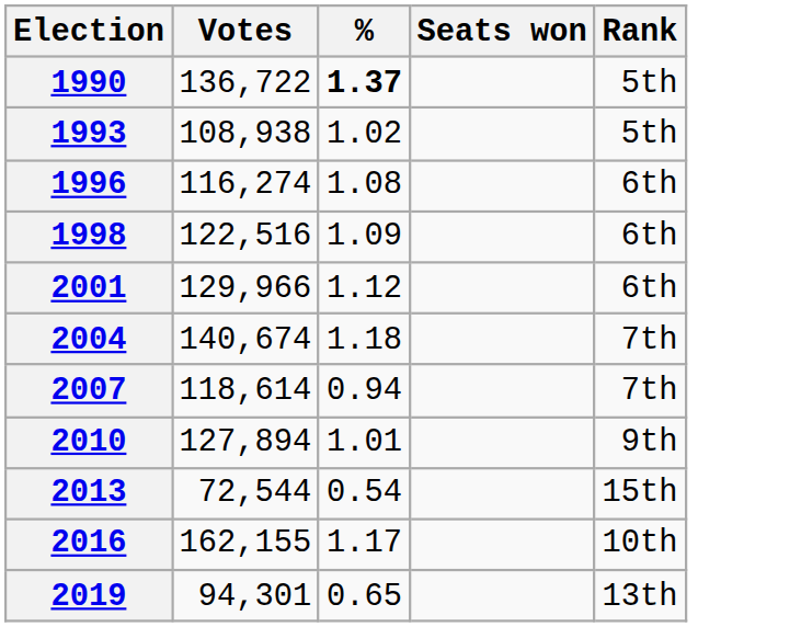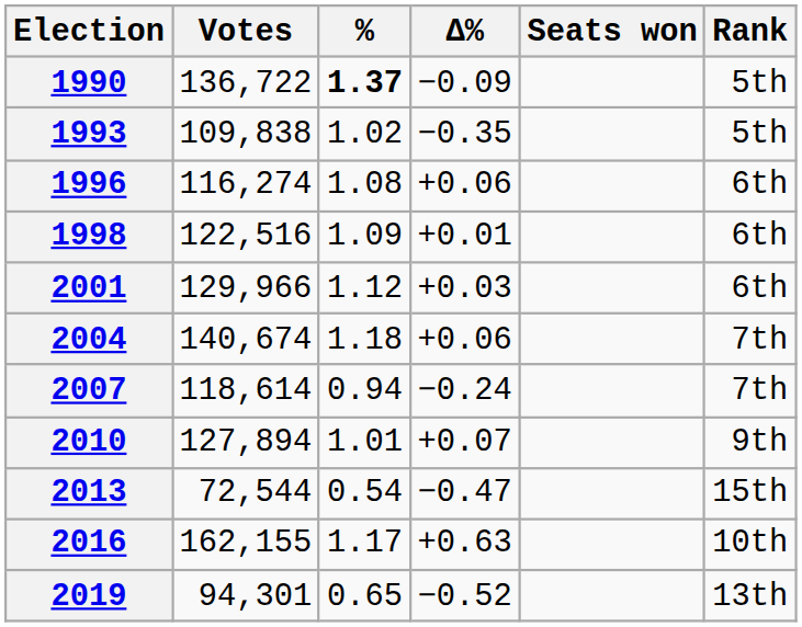+ column: Δ% | −0.09 | −0.35 | +0.06 | +0.01 | +0.03 | +0.06 | −0.24 | +0.07 | −0.47 | +0.63 | −0.52
1993 | Votes: 108,938 -> 109,838
